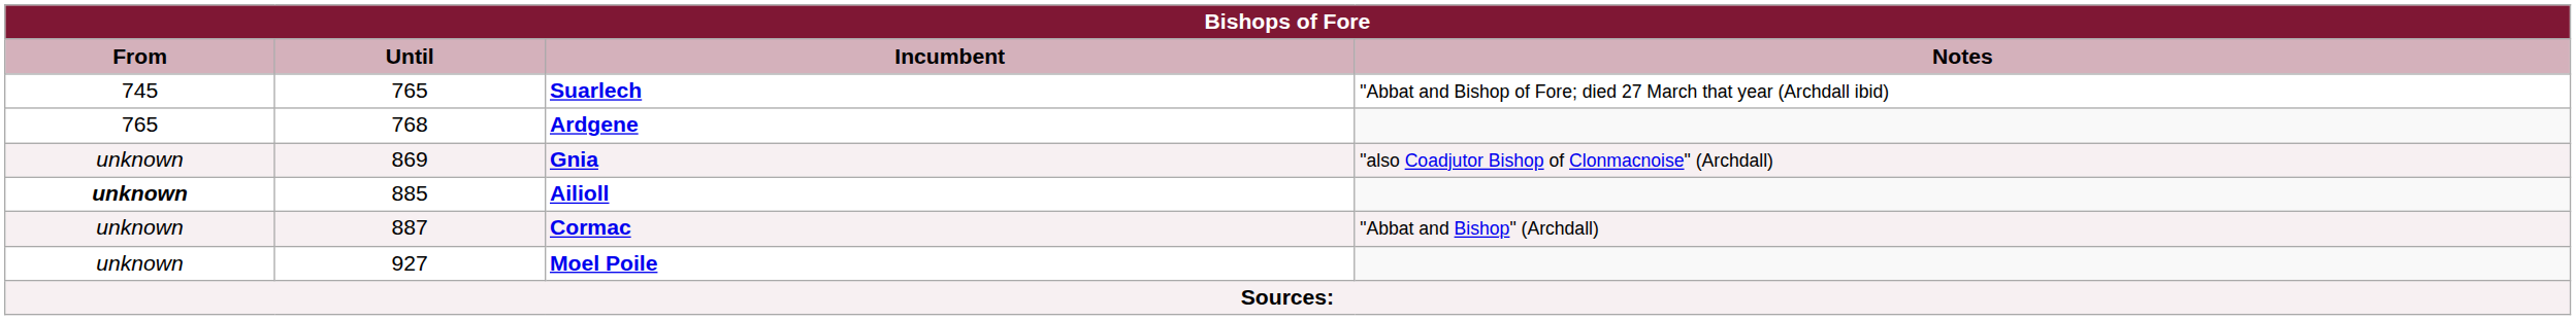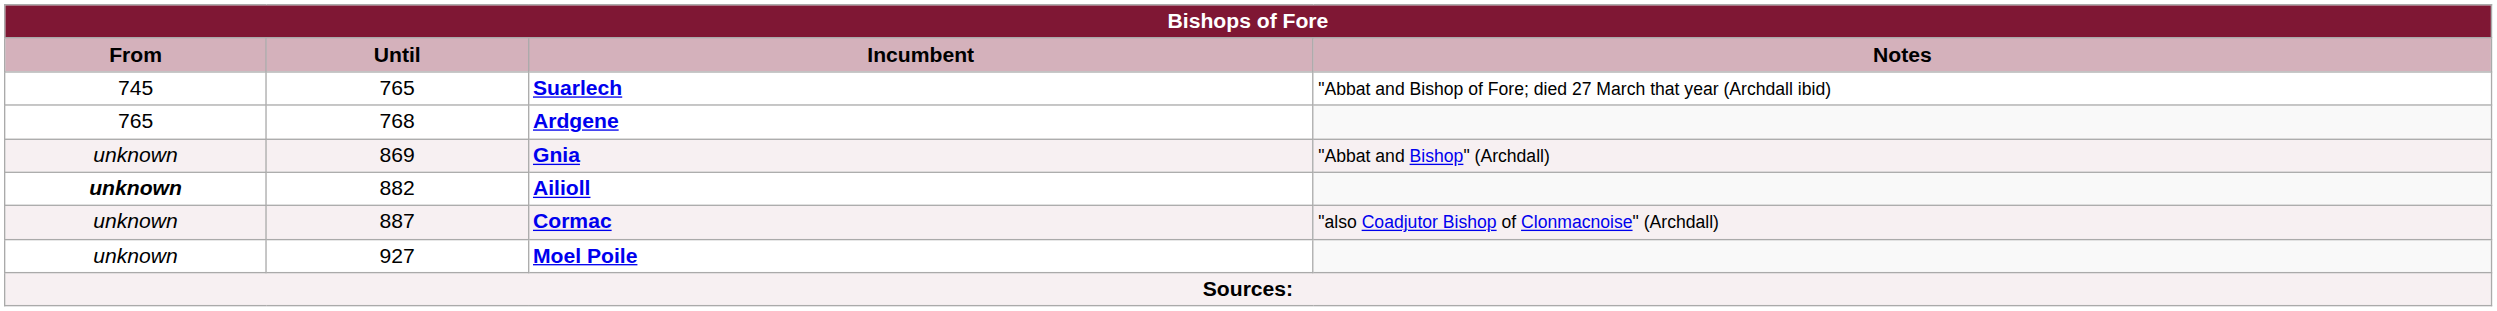Gnia | Notes: "also Coadjutor Bishop of Clonmacnoise" (Archdall) -> "Abbat and Bishop" (Archdall)
Ailioll | Until: 885 -> 882
Cormac | Notes: "Abbat and Bishop" (Archdall) -> "also Coadjutor Bishop of Clonmacnoise" (Archdall)
